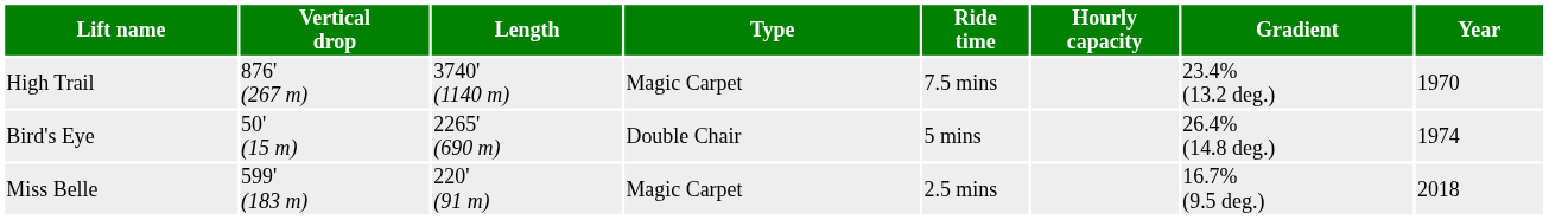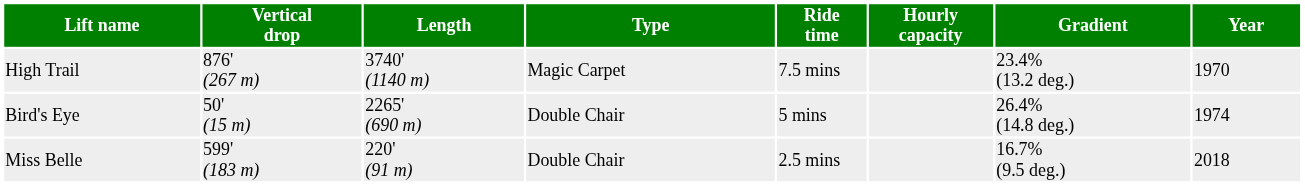Miss Belle | Type: Magic Carpet -> Double Chair
